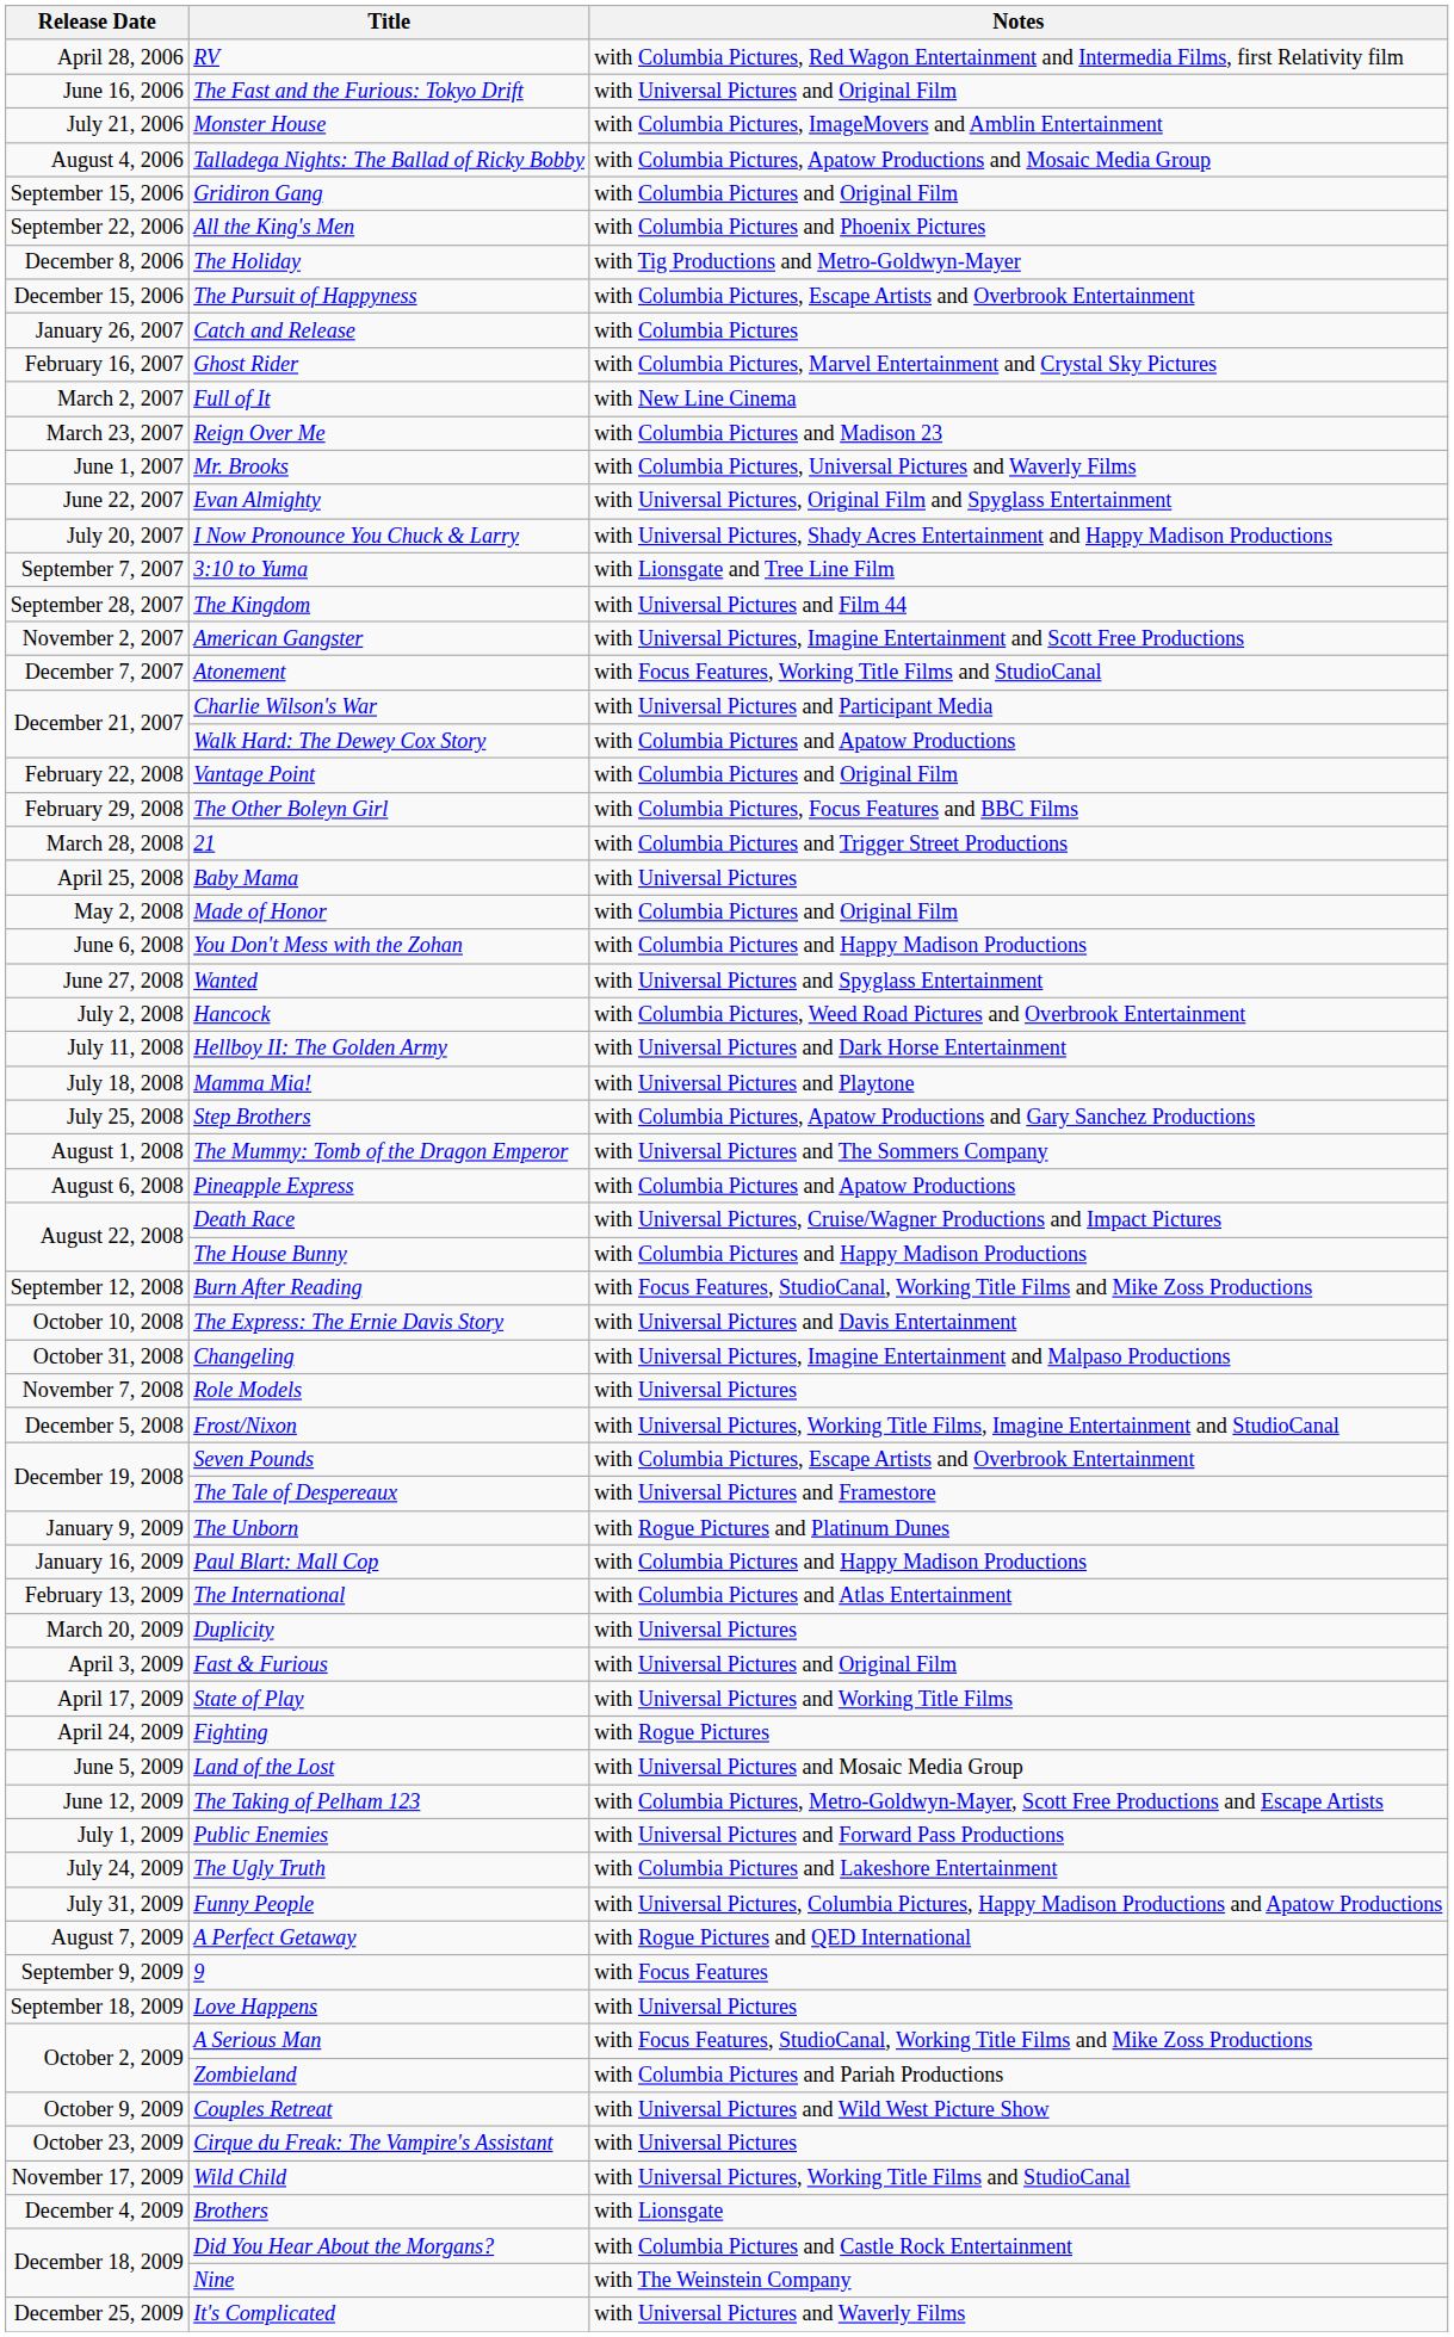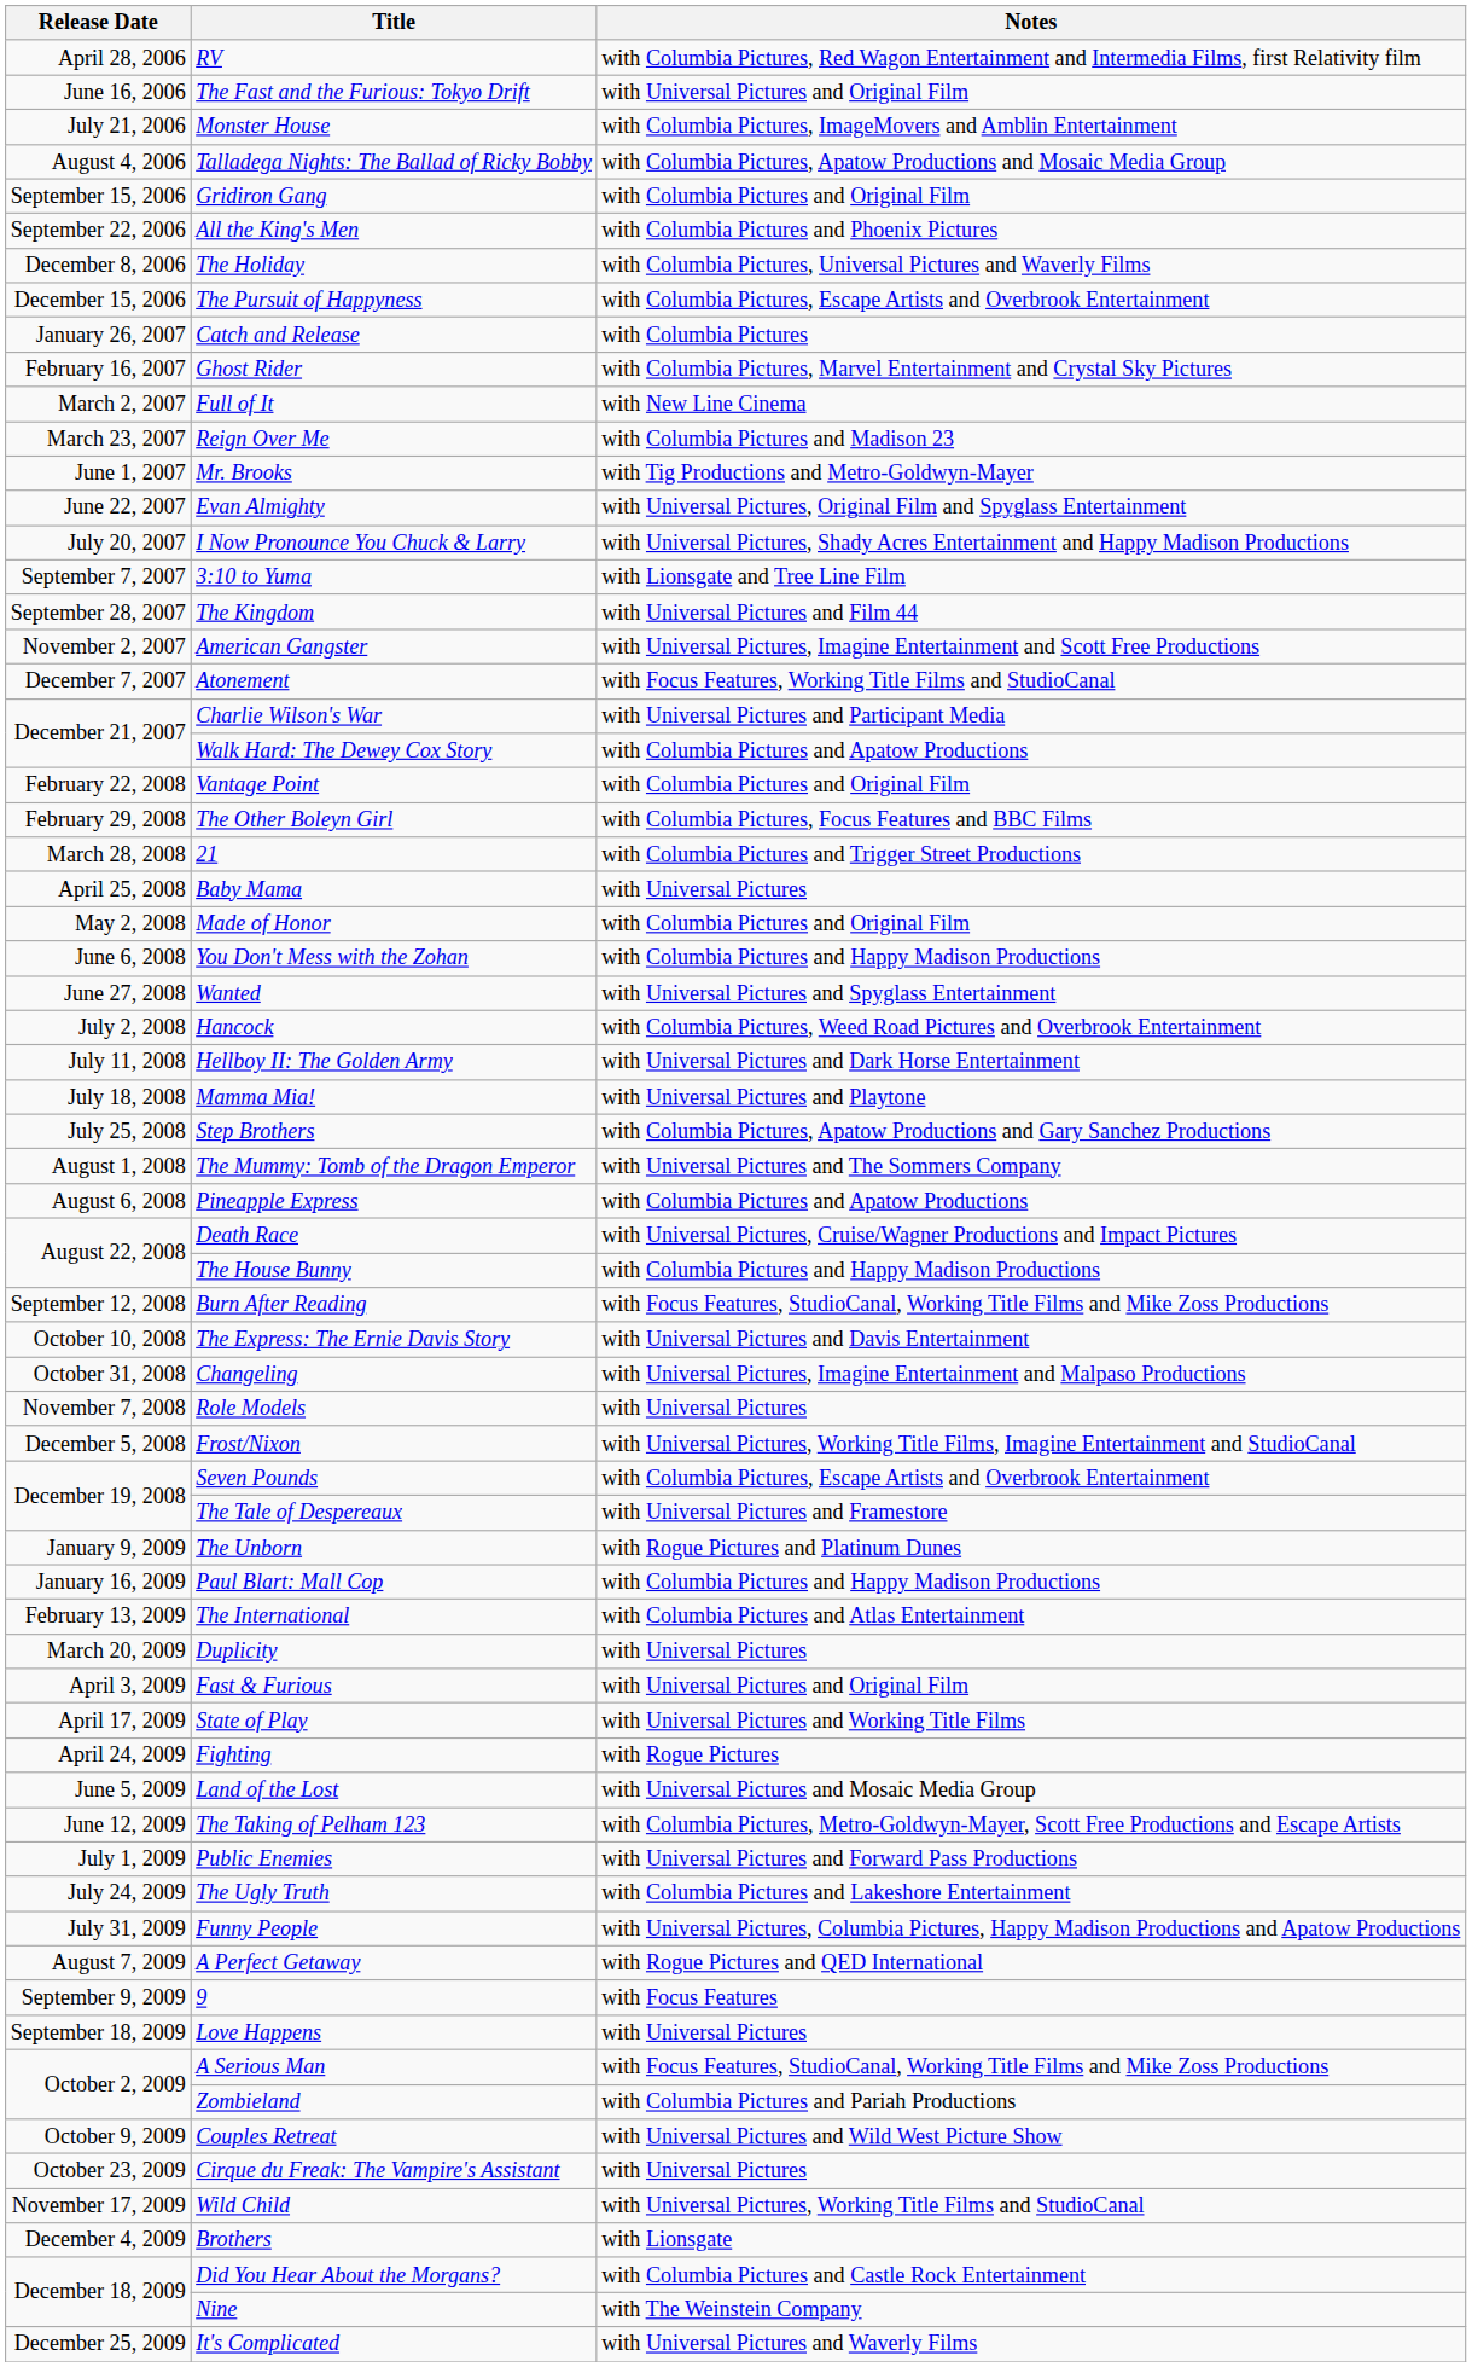The Holiday | Notes: with Tig Productions and Metro-Goldwyn-Mayer -> with Columbia Pictures, Universal Pictures and Waverly Films
Mr. Brooks | Notes: with Columbia Pictures, Universal Pictures and Waverly Films -> with Tig Productions and Metro-Goldwyn-Mayer
